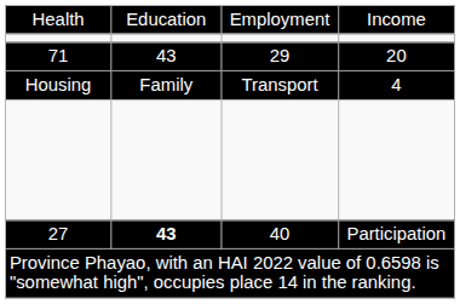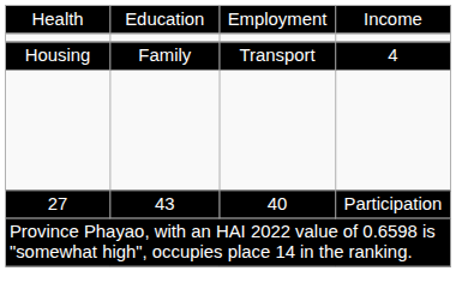- row: 71 | 43 | 29 | 20
27 | column 2: bold -> normal
